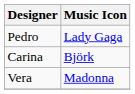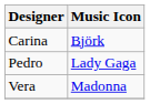rows swapped: Carina <-> Pedro
